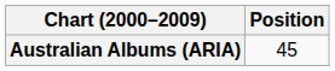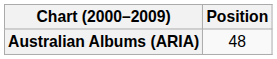Australian Albums (ARIA) | Position: 45 -> 48
